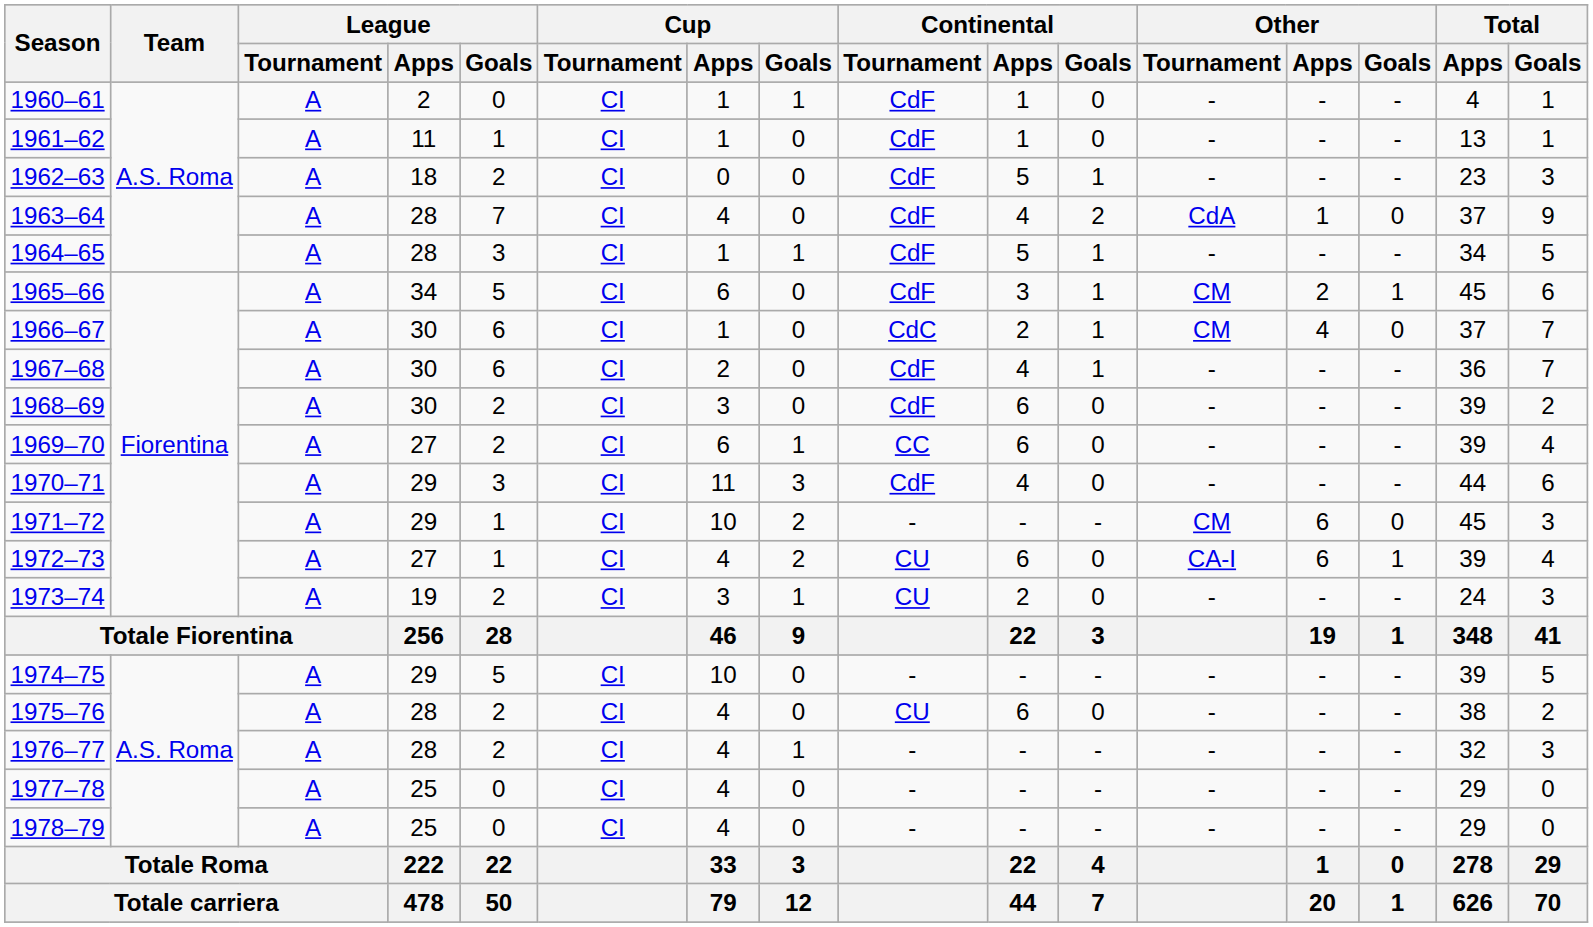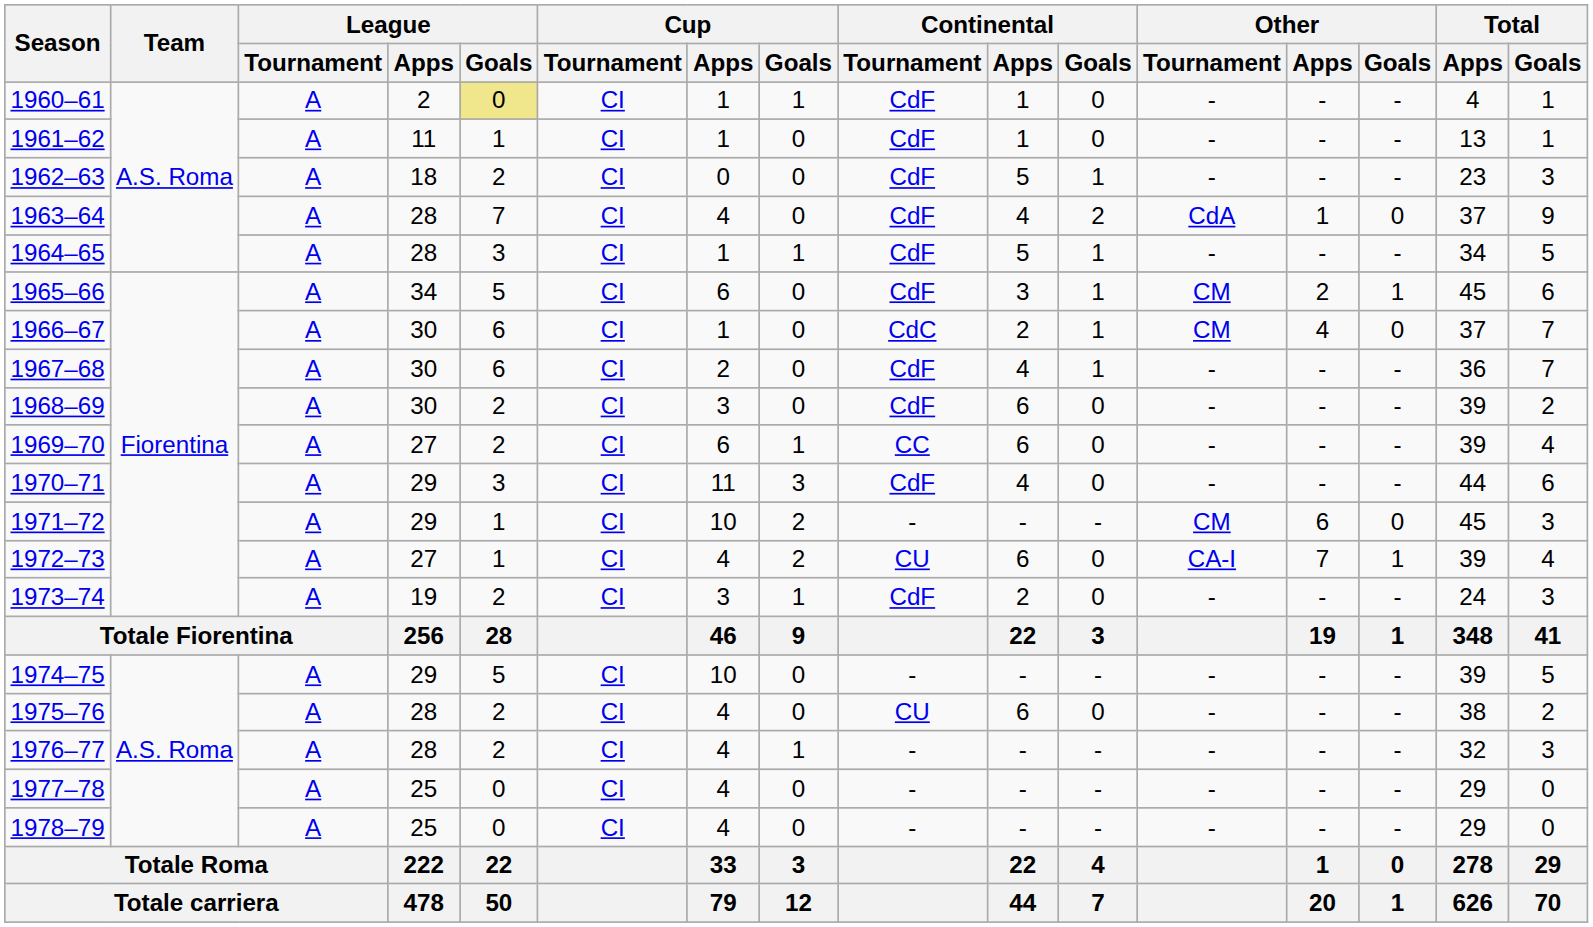1960–61 | League / Goals: no background -> khaki background
1972–73 | Other / Apps: 6 -> 7
1973–74 | Continental / Tournament: CU -> CdF
